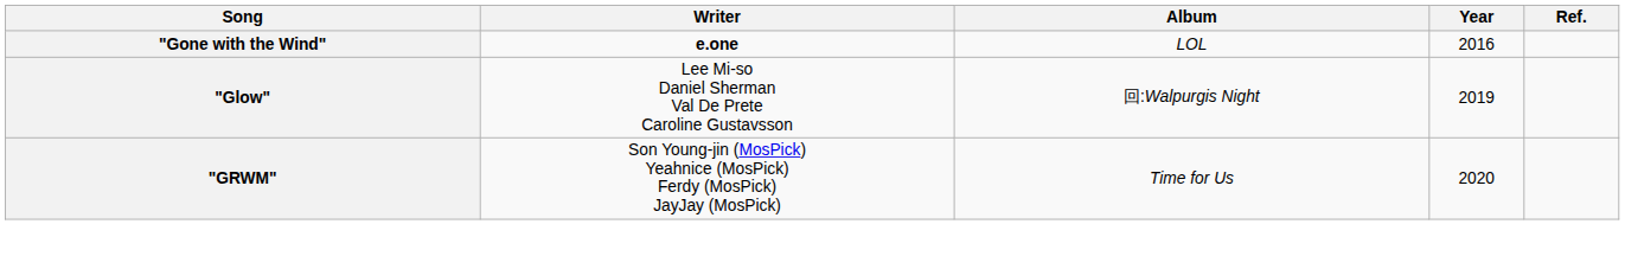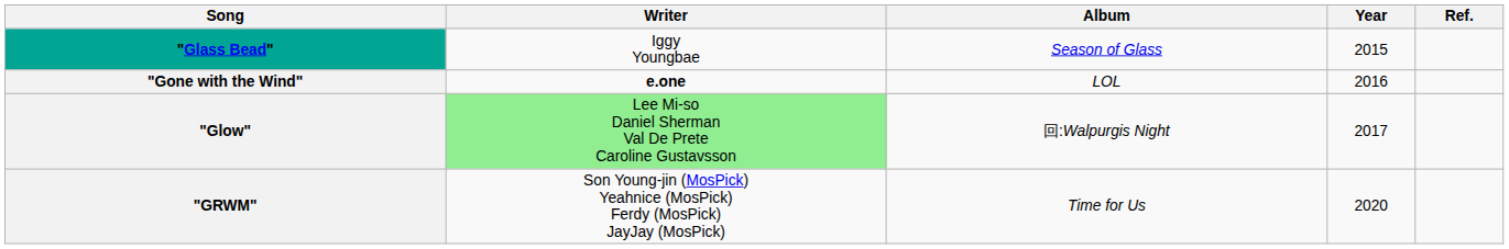+ row: "Glass Bead" | Iggy Youngbae | Season of Glass | 2015
"Glow" | Writer: no background -> lightgreen background
"Glow" | Year: 2019 -> 2017
